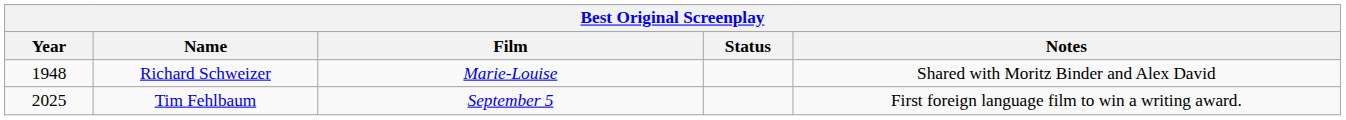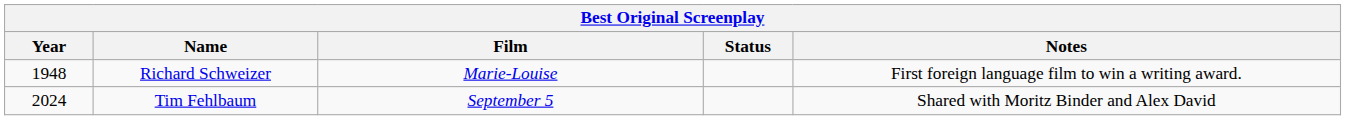Richard Schweizer | Notes: Shared with Moritz Binder and Alex David -> First foreign language film to win a writing award.
Tim Fehlbaum | Year: 2025 -> 2024
Tim Fehlbaum | Notes: First foreign language film to win a writing award. -> Shared with Moritz Binder and Alex David
